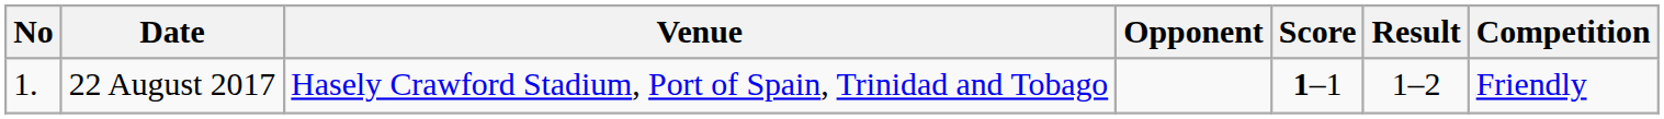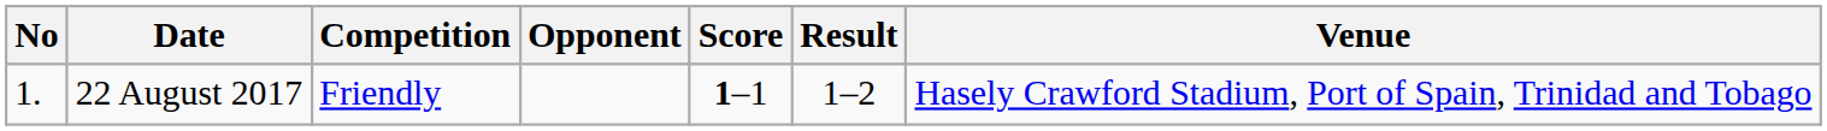columns swapped: Venue <-> Competition
